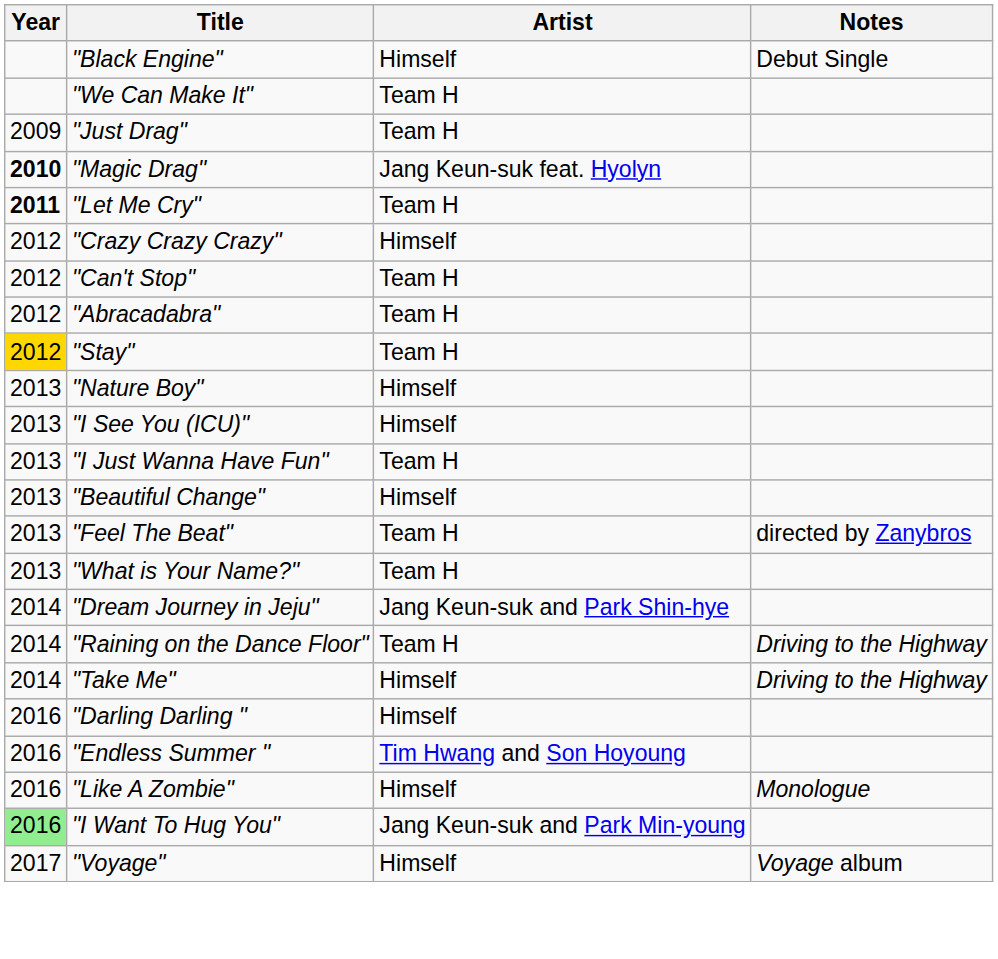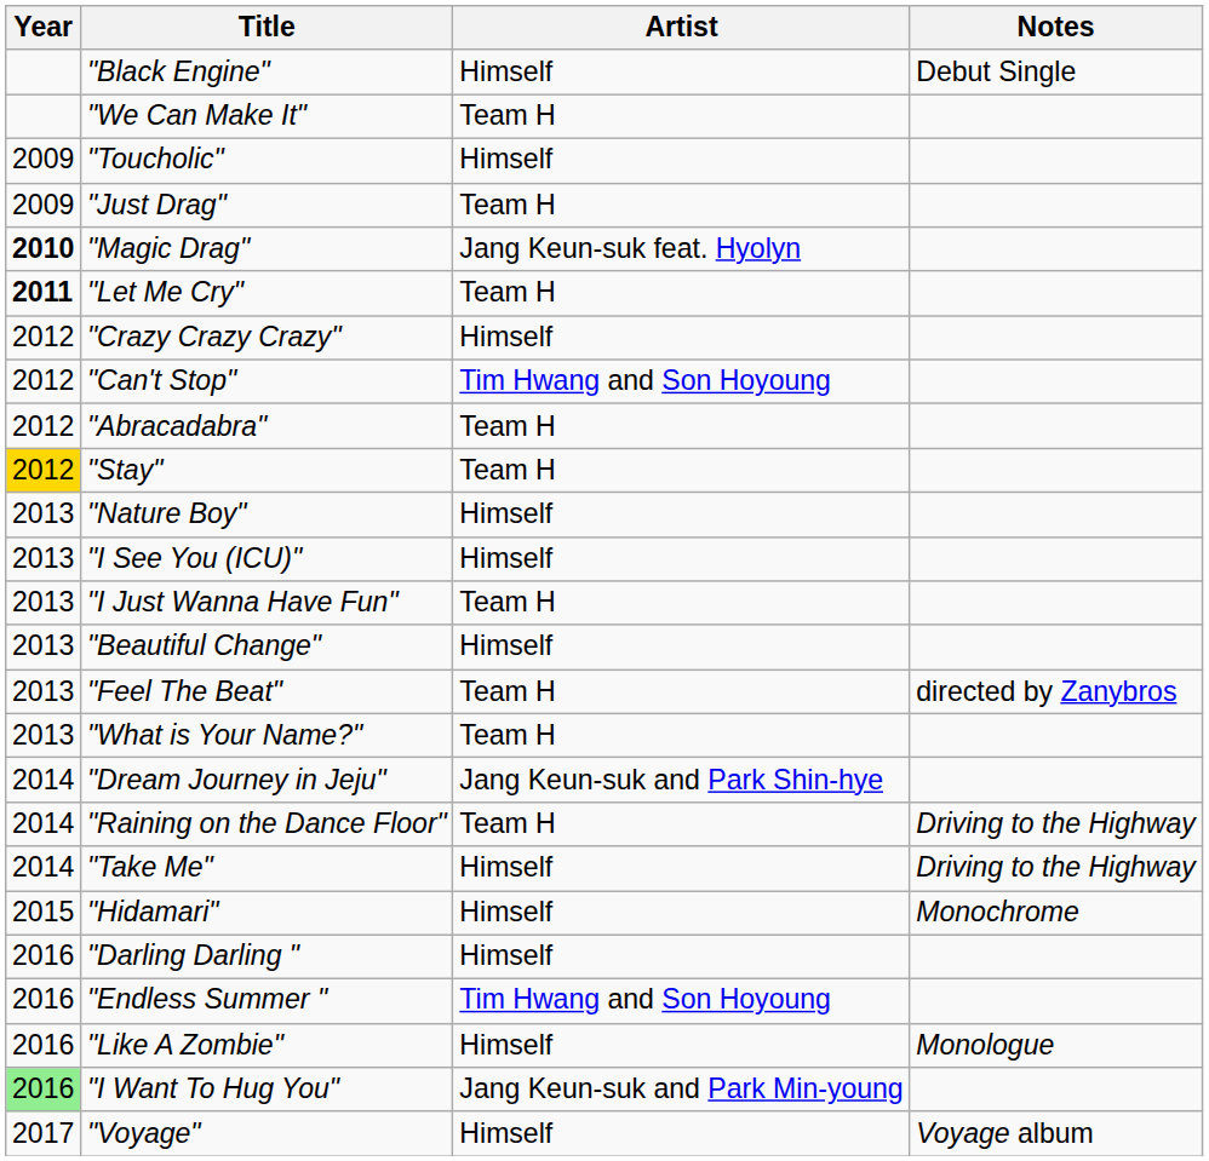+ row: 2009 | "Toucholic" | Himself
"Can't Stop" | Artist: Team H -> Tim Hwang and Son Hoyoung
+ row: 2015 | "Hidamari" | Himself | Monochrome
